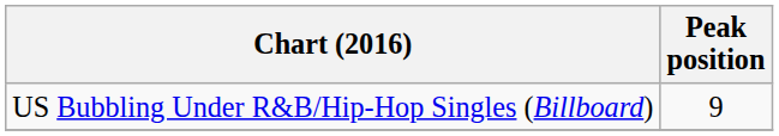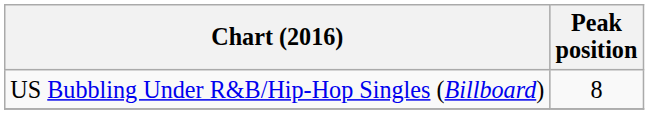US Bubbling Under R&B/Hip-Hop Singles (Billboard) | Peak position: 9 -> 8
